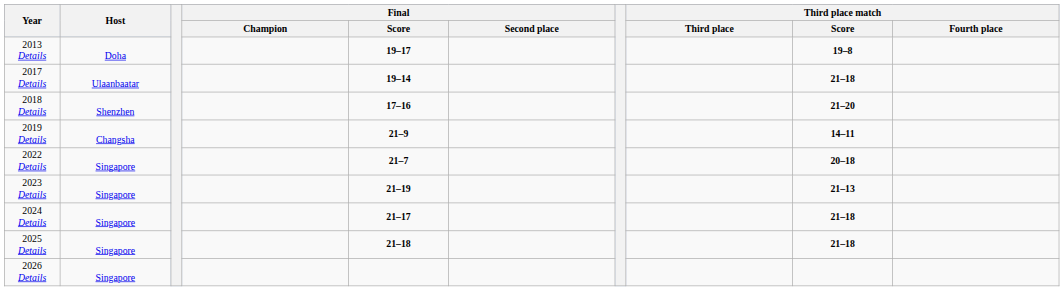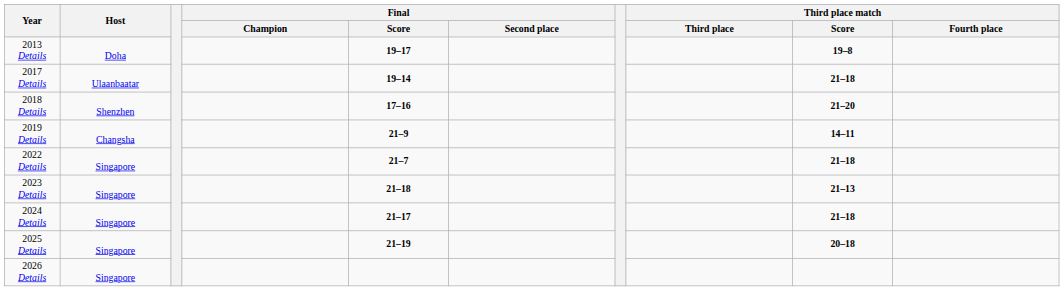2022 Details | Third place match / Score: 20–18 -> 21–18
2023 Details | Final / Score: 21–19 -> 21–18
2025 Details | Final / Score: 21–18 -> 21–19
2025 Details | Third place match / Score: 21–18 -> 20–18
